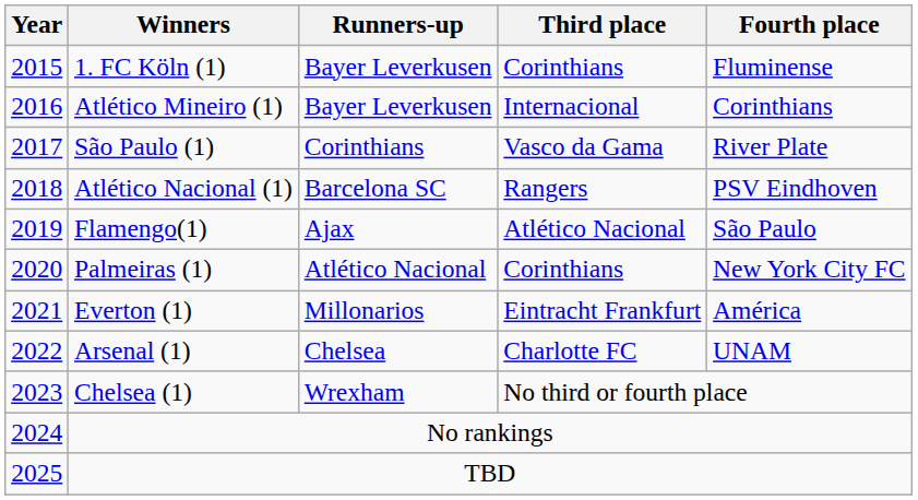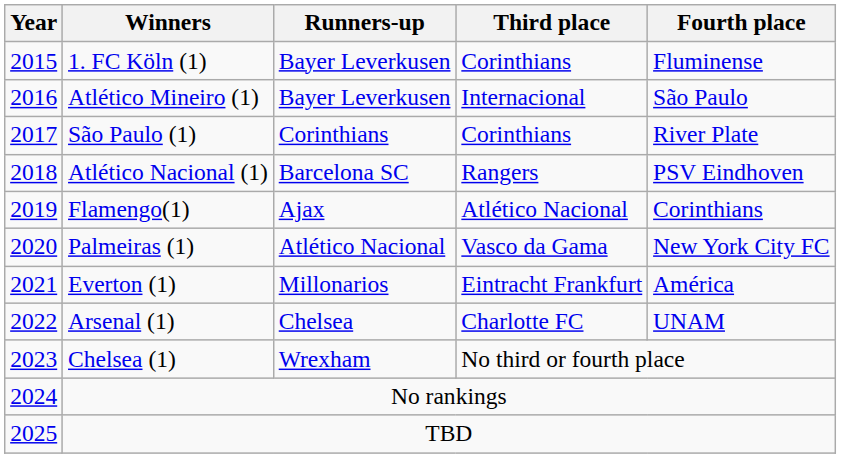Atlético Mineiro (1) | Fourth place: Corinthians -> São Paulo
São Paulo (1) | Third place: Vasco da Gama -> Corinthians
Flamengo(1) | Fourth place: São Paulo -> Corinthians
Palmeiras (1) | Third place: Corinthians -> Vasco da Gama
